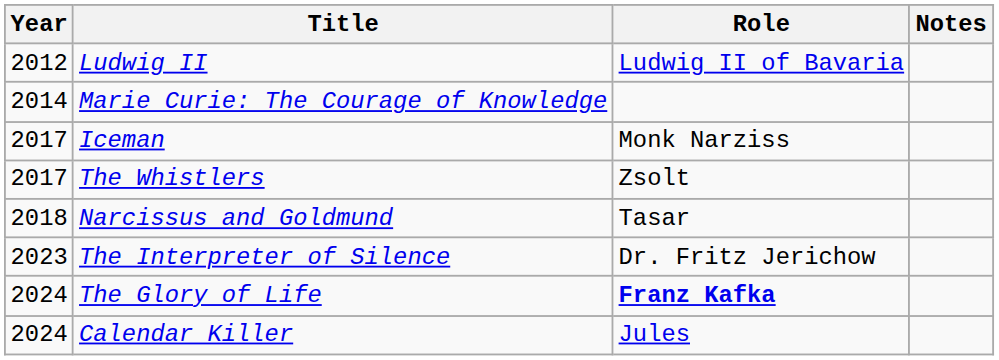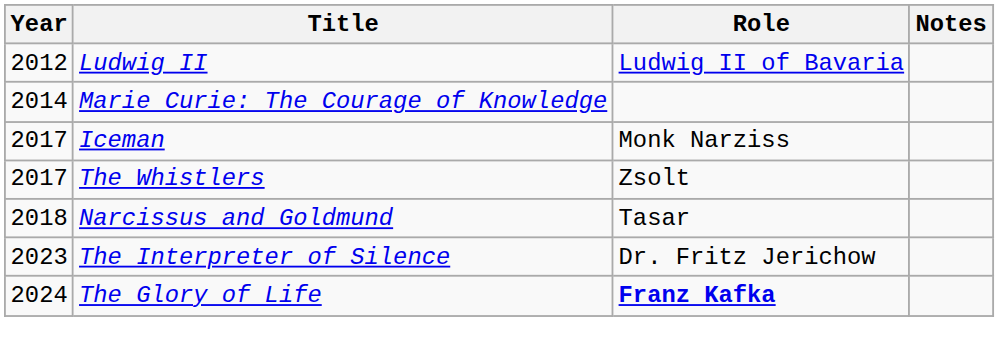- row: 2024 | Calendar Killer | Jules
